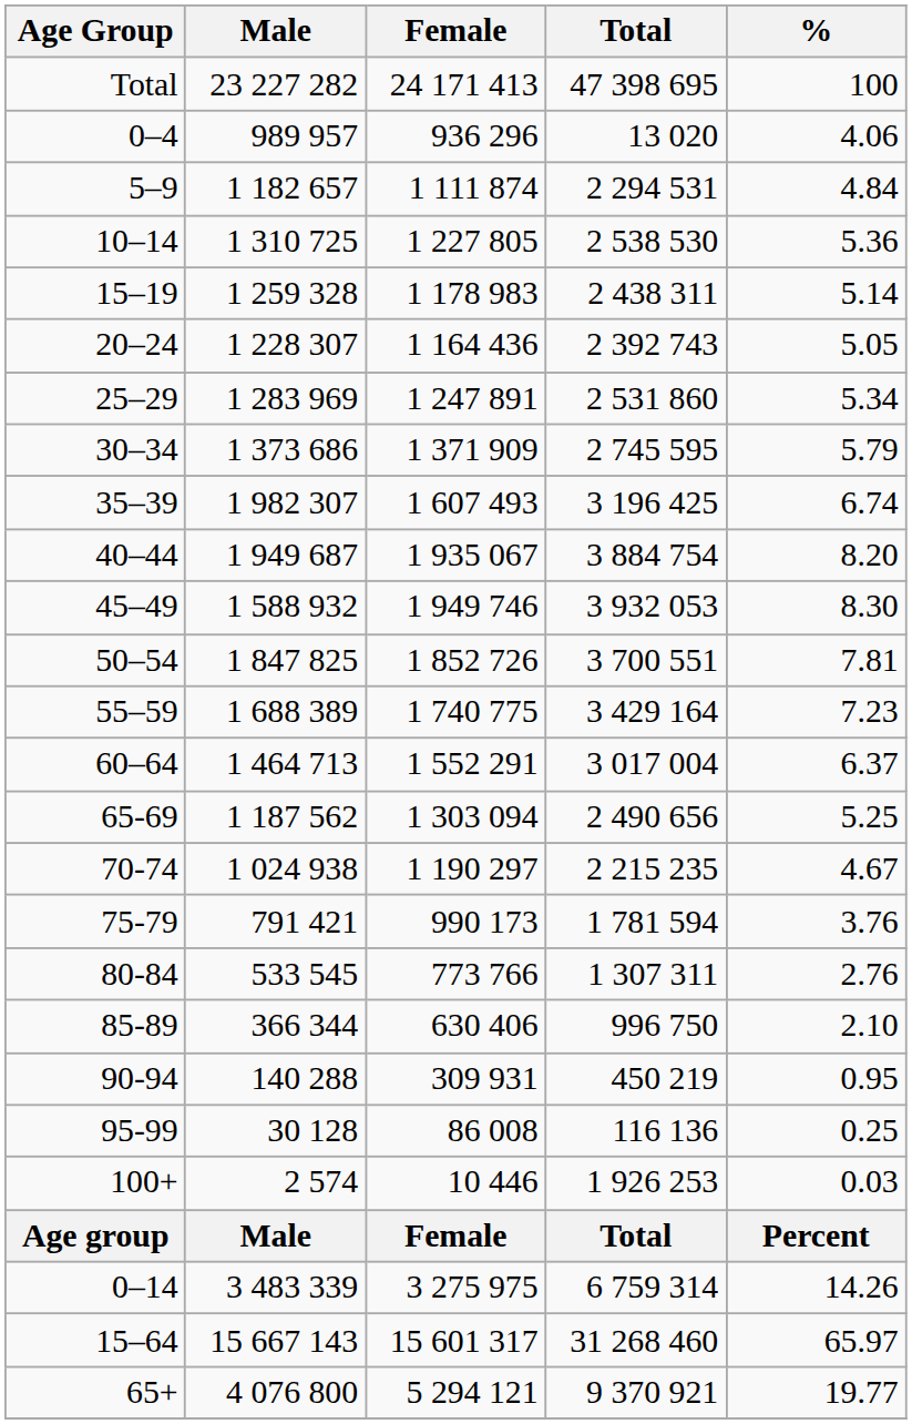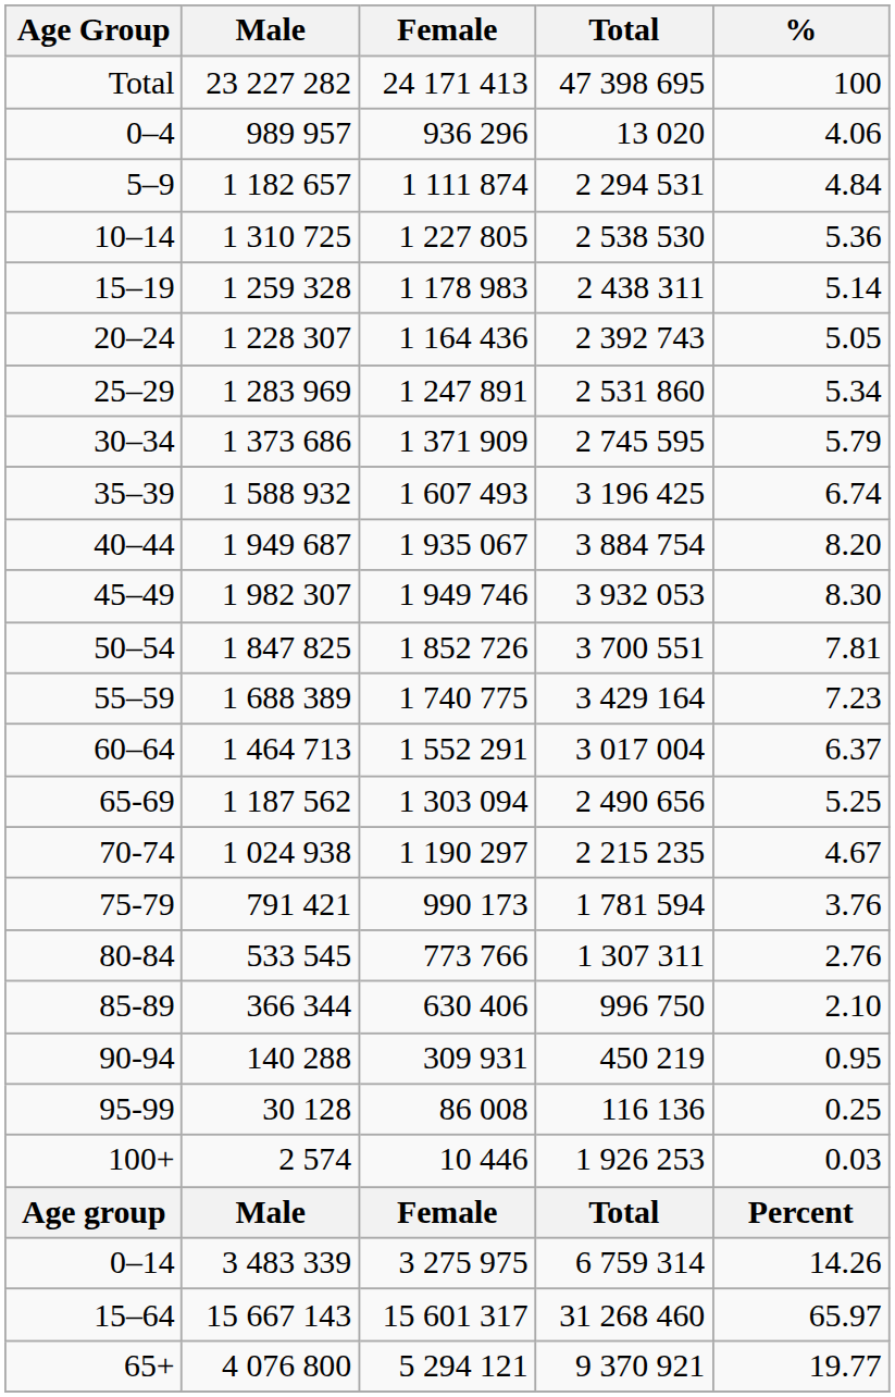35–39 | Male: 1 982 307 -> 1 588 932
45–49 | Male: 1 588 932 -> 1 982 307
